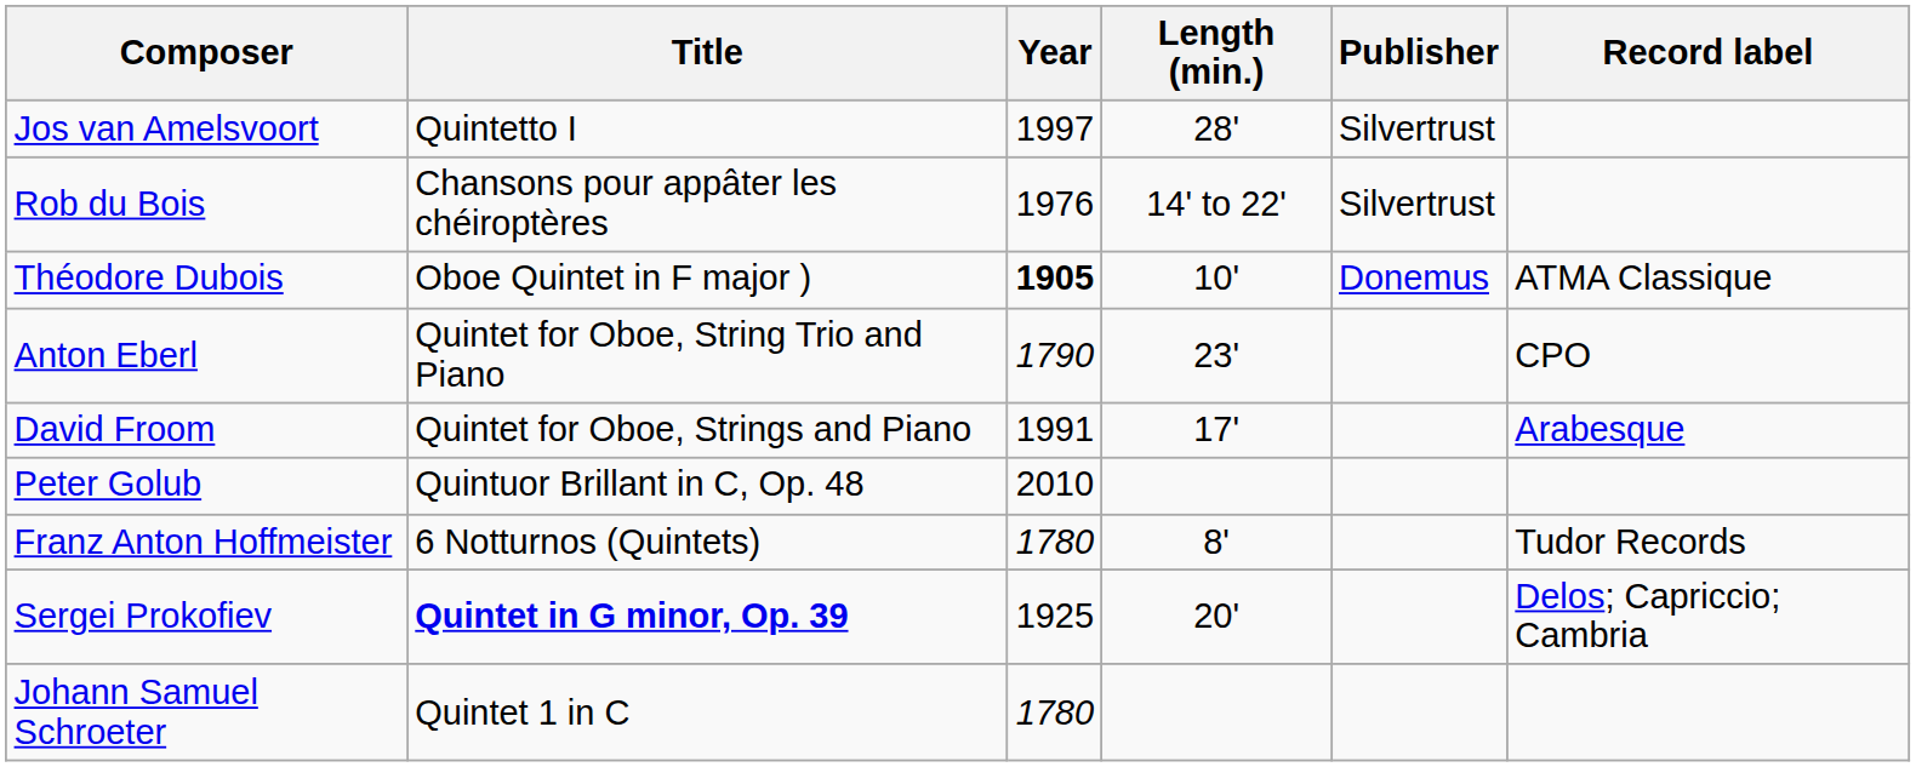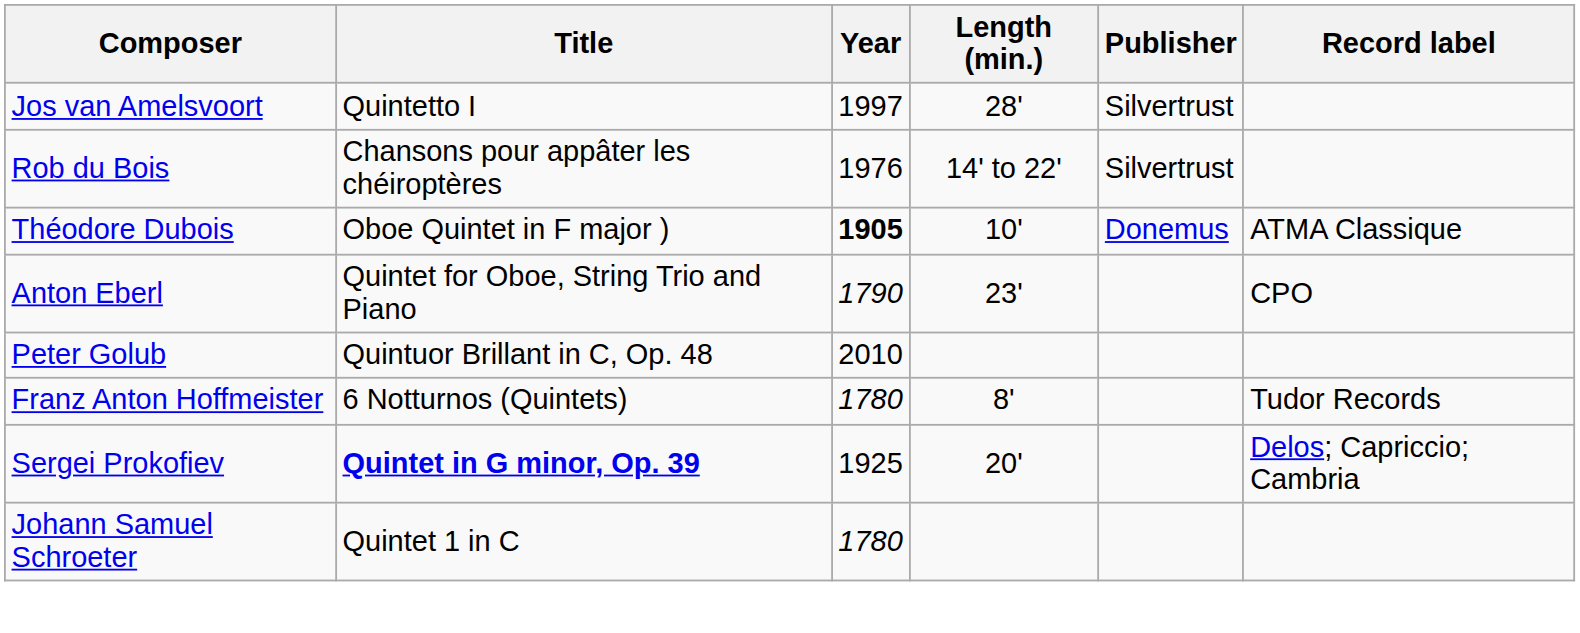- row: David Froom | Quintet for Oboe, Strings and Piano | 1991 | 17' | Arabesque
